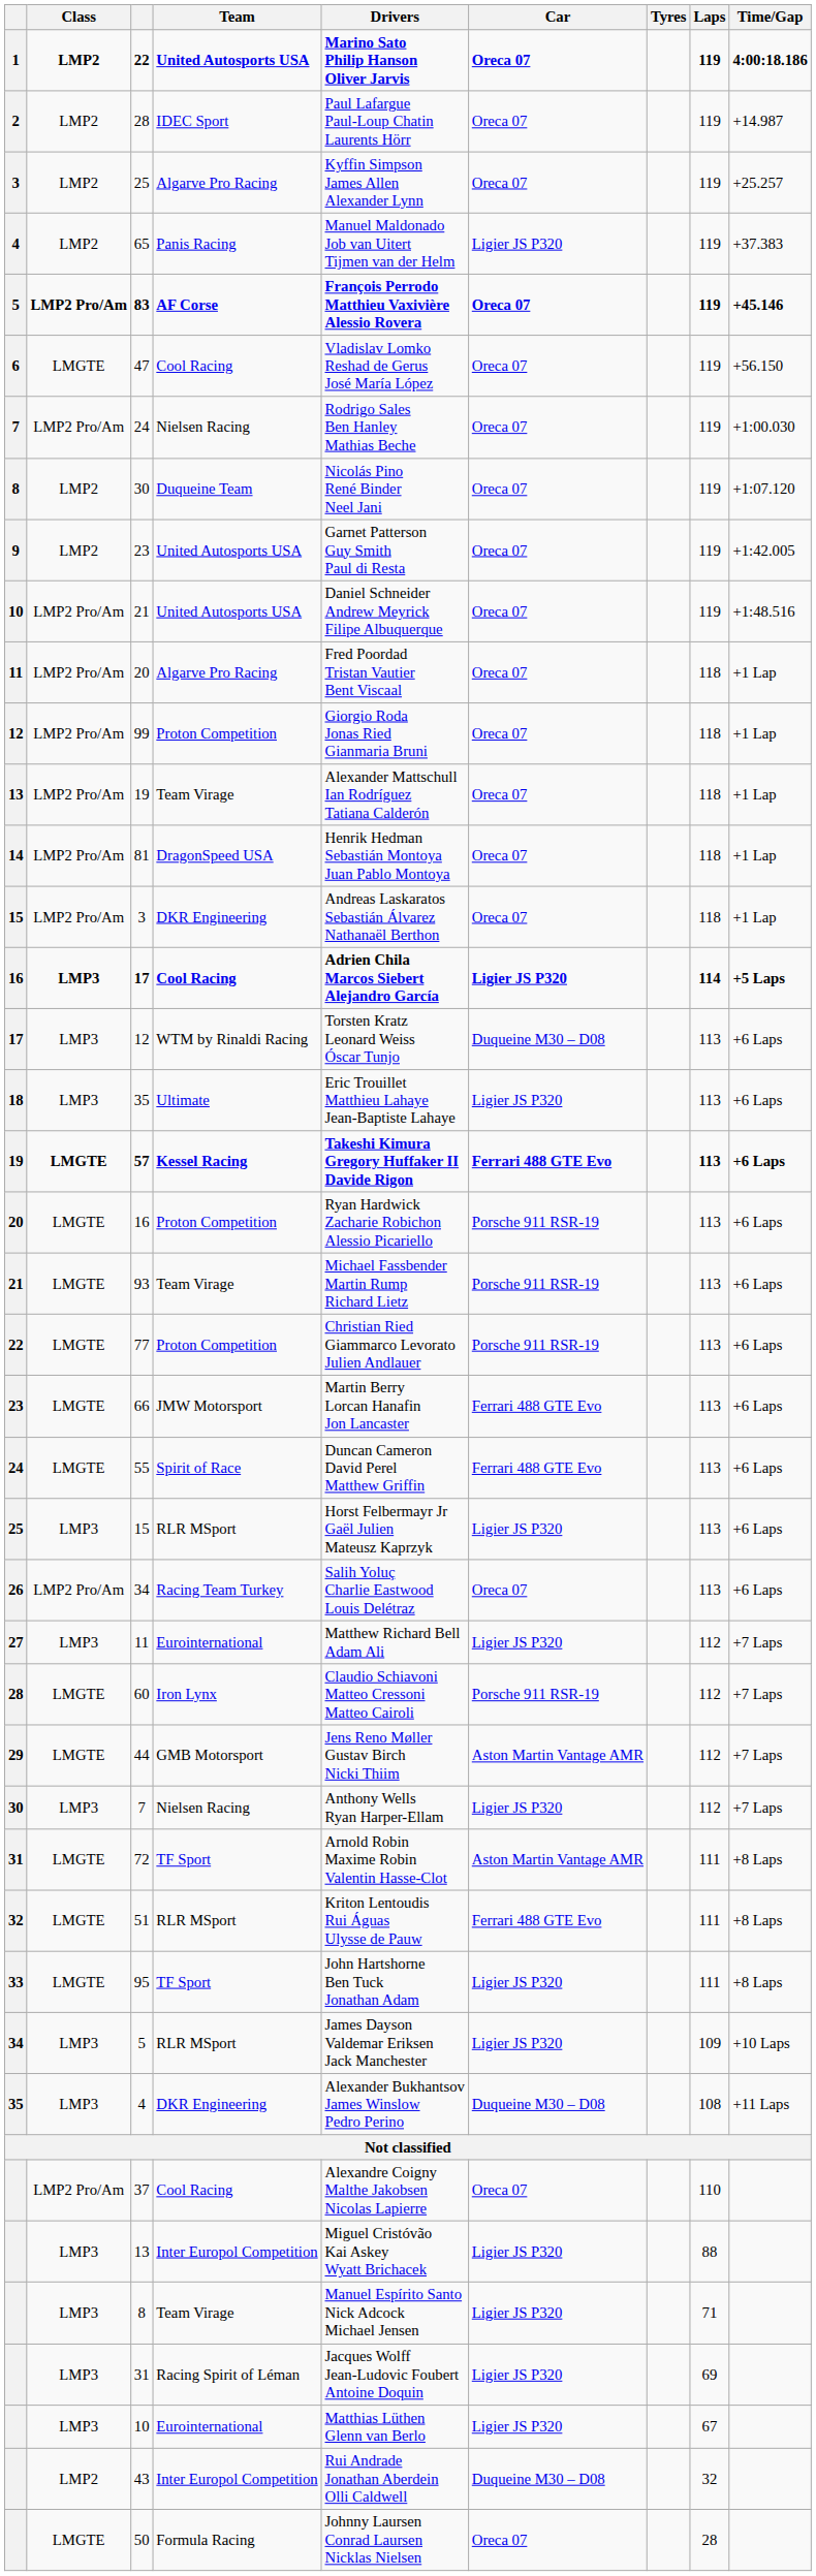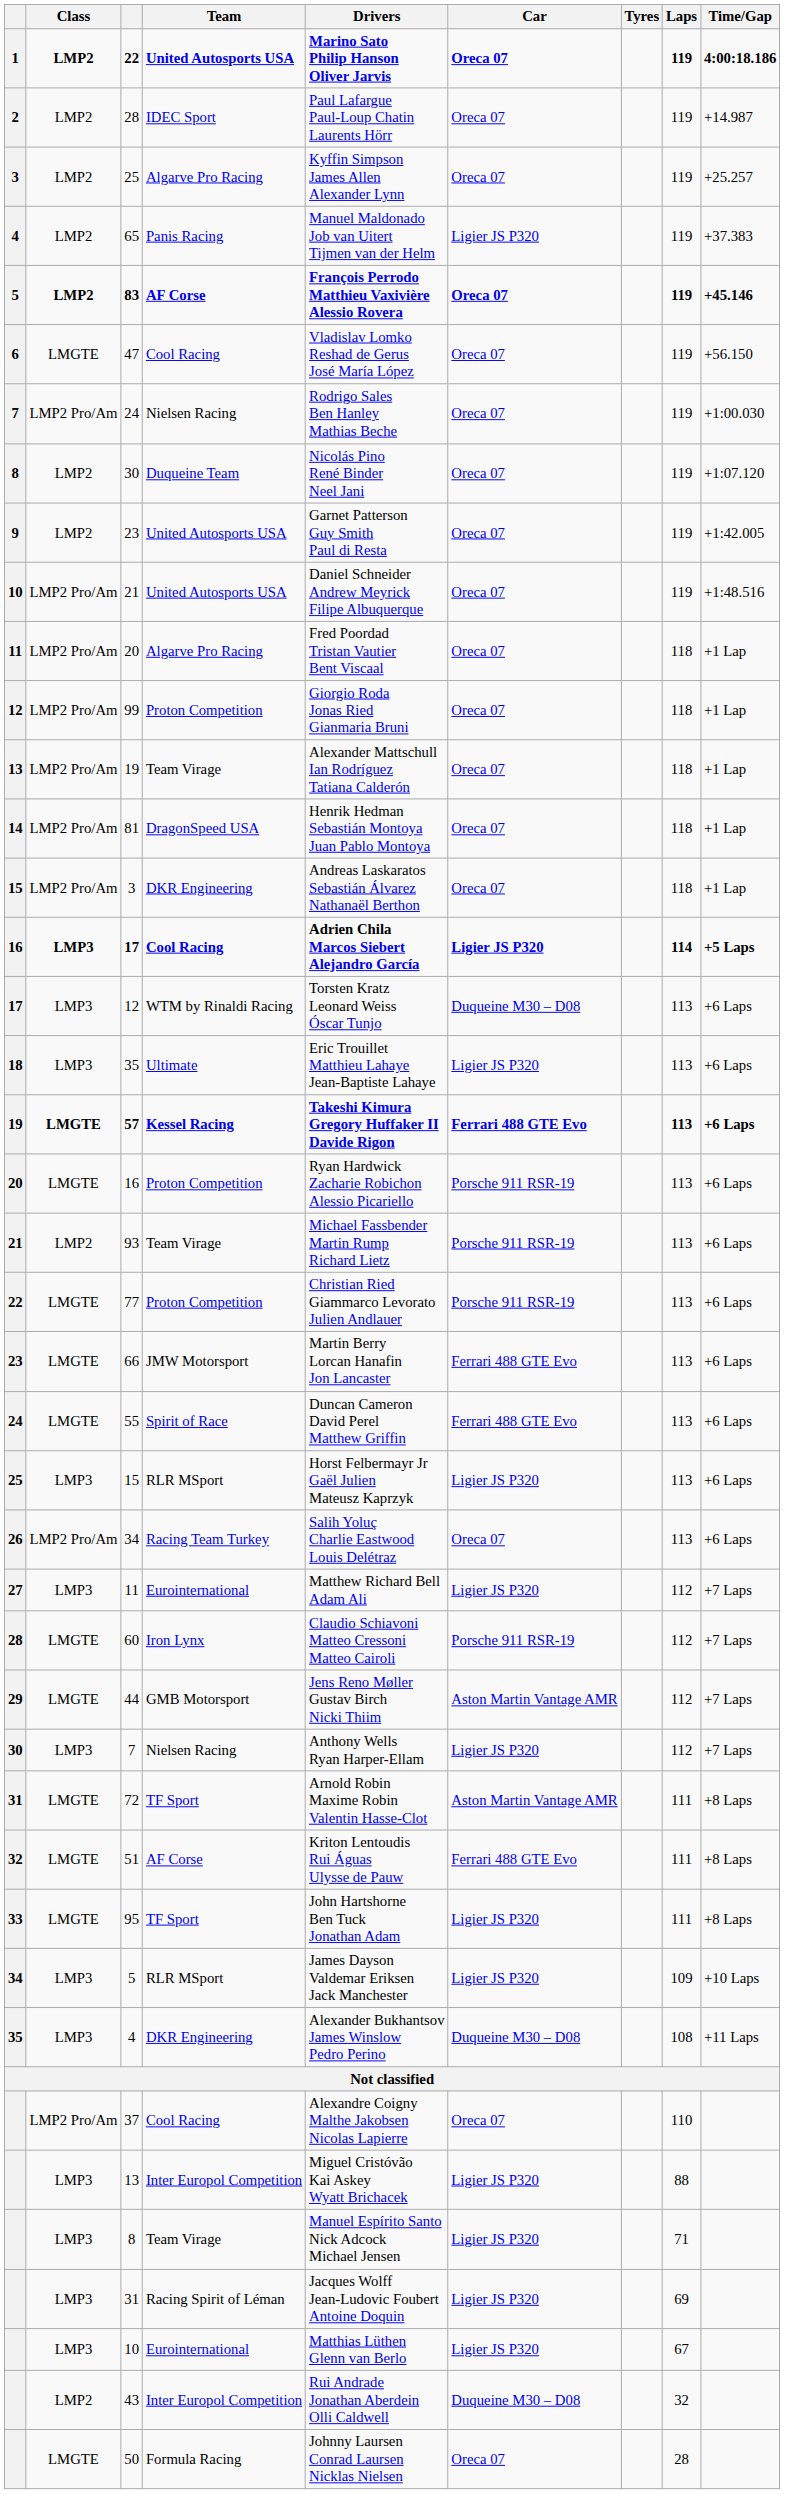83 | Class: LMP2 Pro/Am -> LMP2
93 | Class: LMGTE -> LMP2
51 | Team: RLR MSport -> AF Corse
